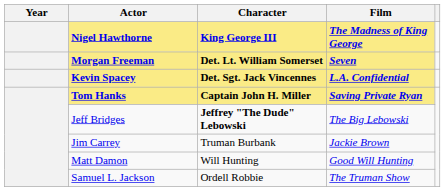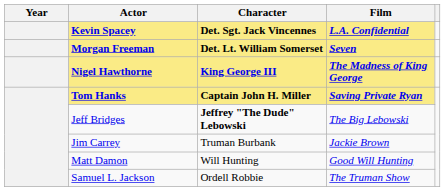rows swapped: Nigel Hawthorne <-> Kevin Spacey
